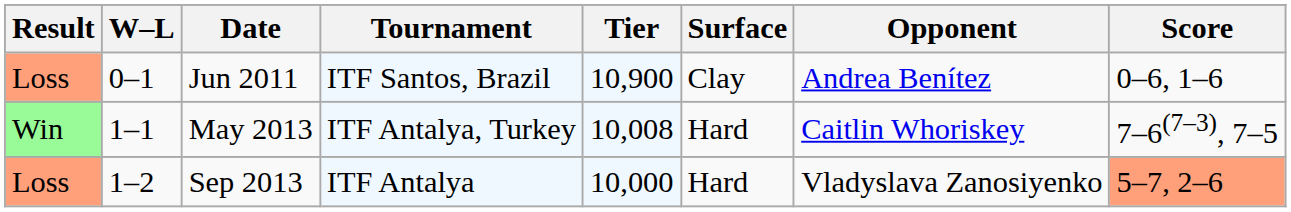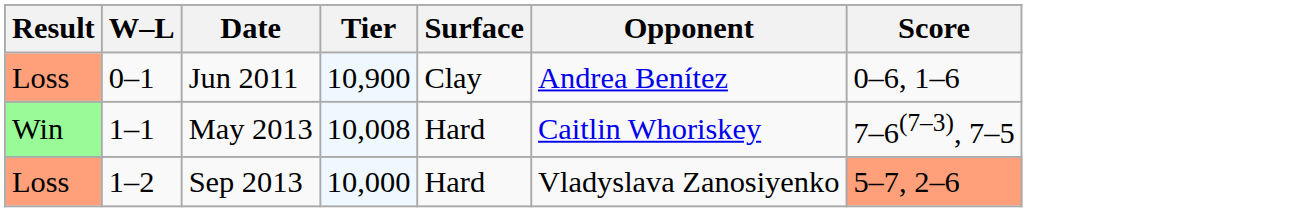- column: Tournament | ITF Santos, Brazil | ITF Antalya, Turkey | ITF Antalya
